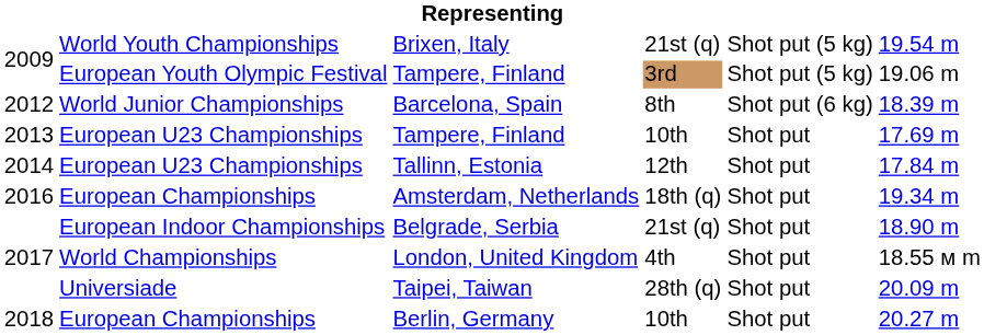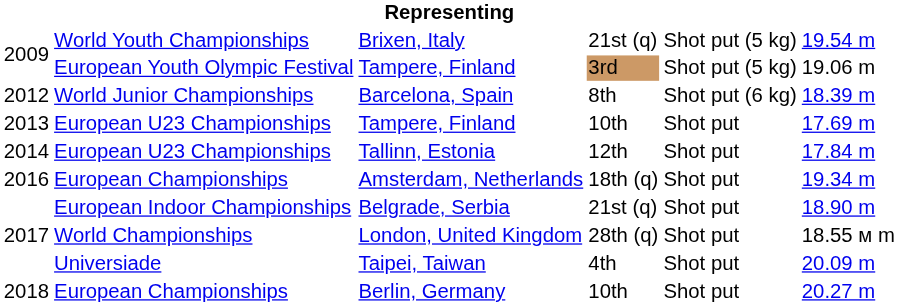London, United Kingdom | column 4: 4th -> 28th (q)
Taipei, Taiwan | column 4: 28th (q) -> 4th
